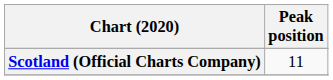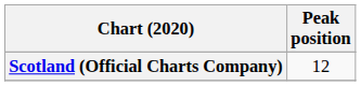Scotland (Official Charts Company) | Peak position: 11 -> 12
